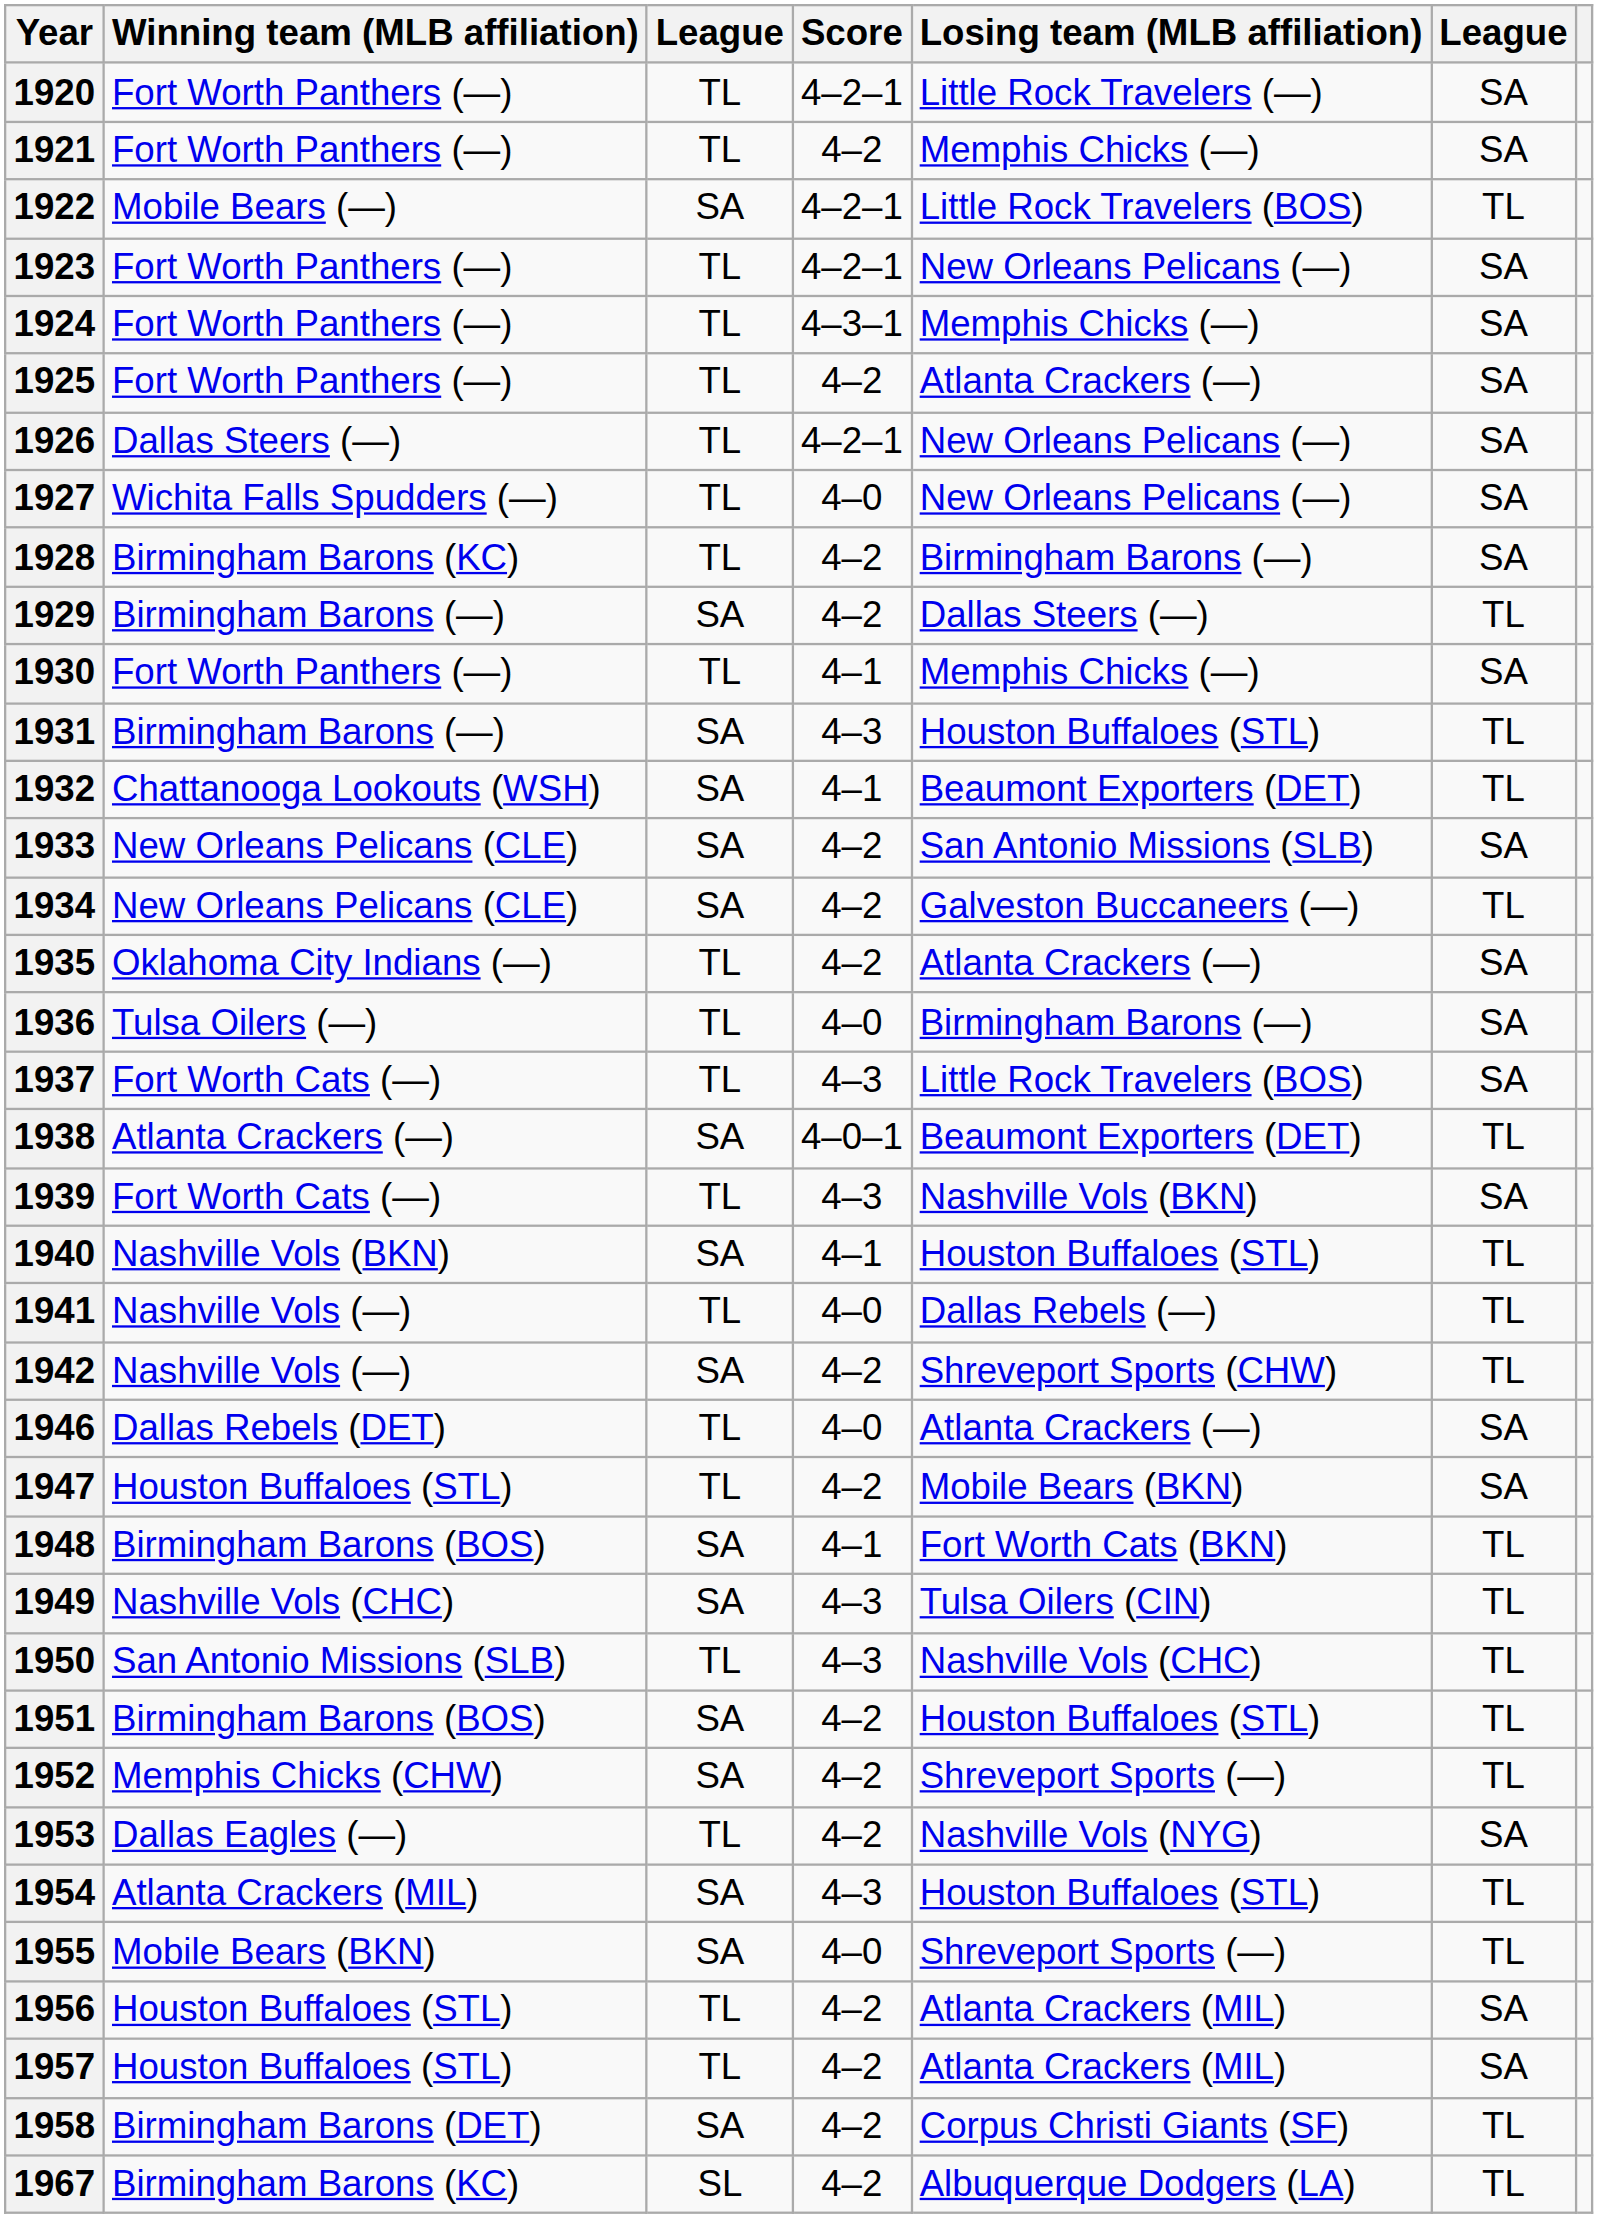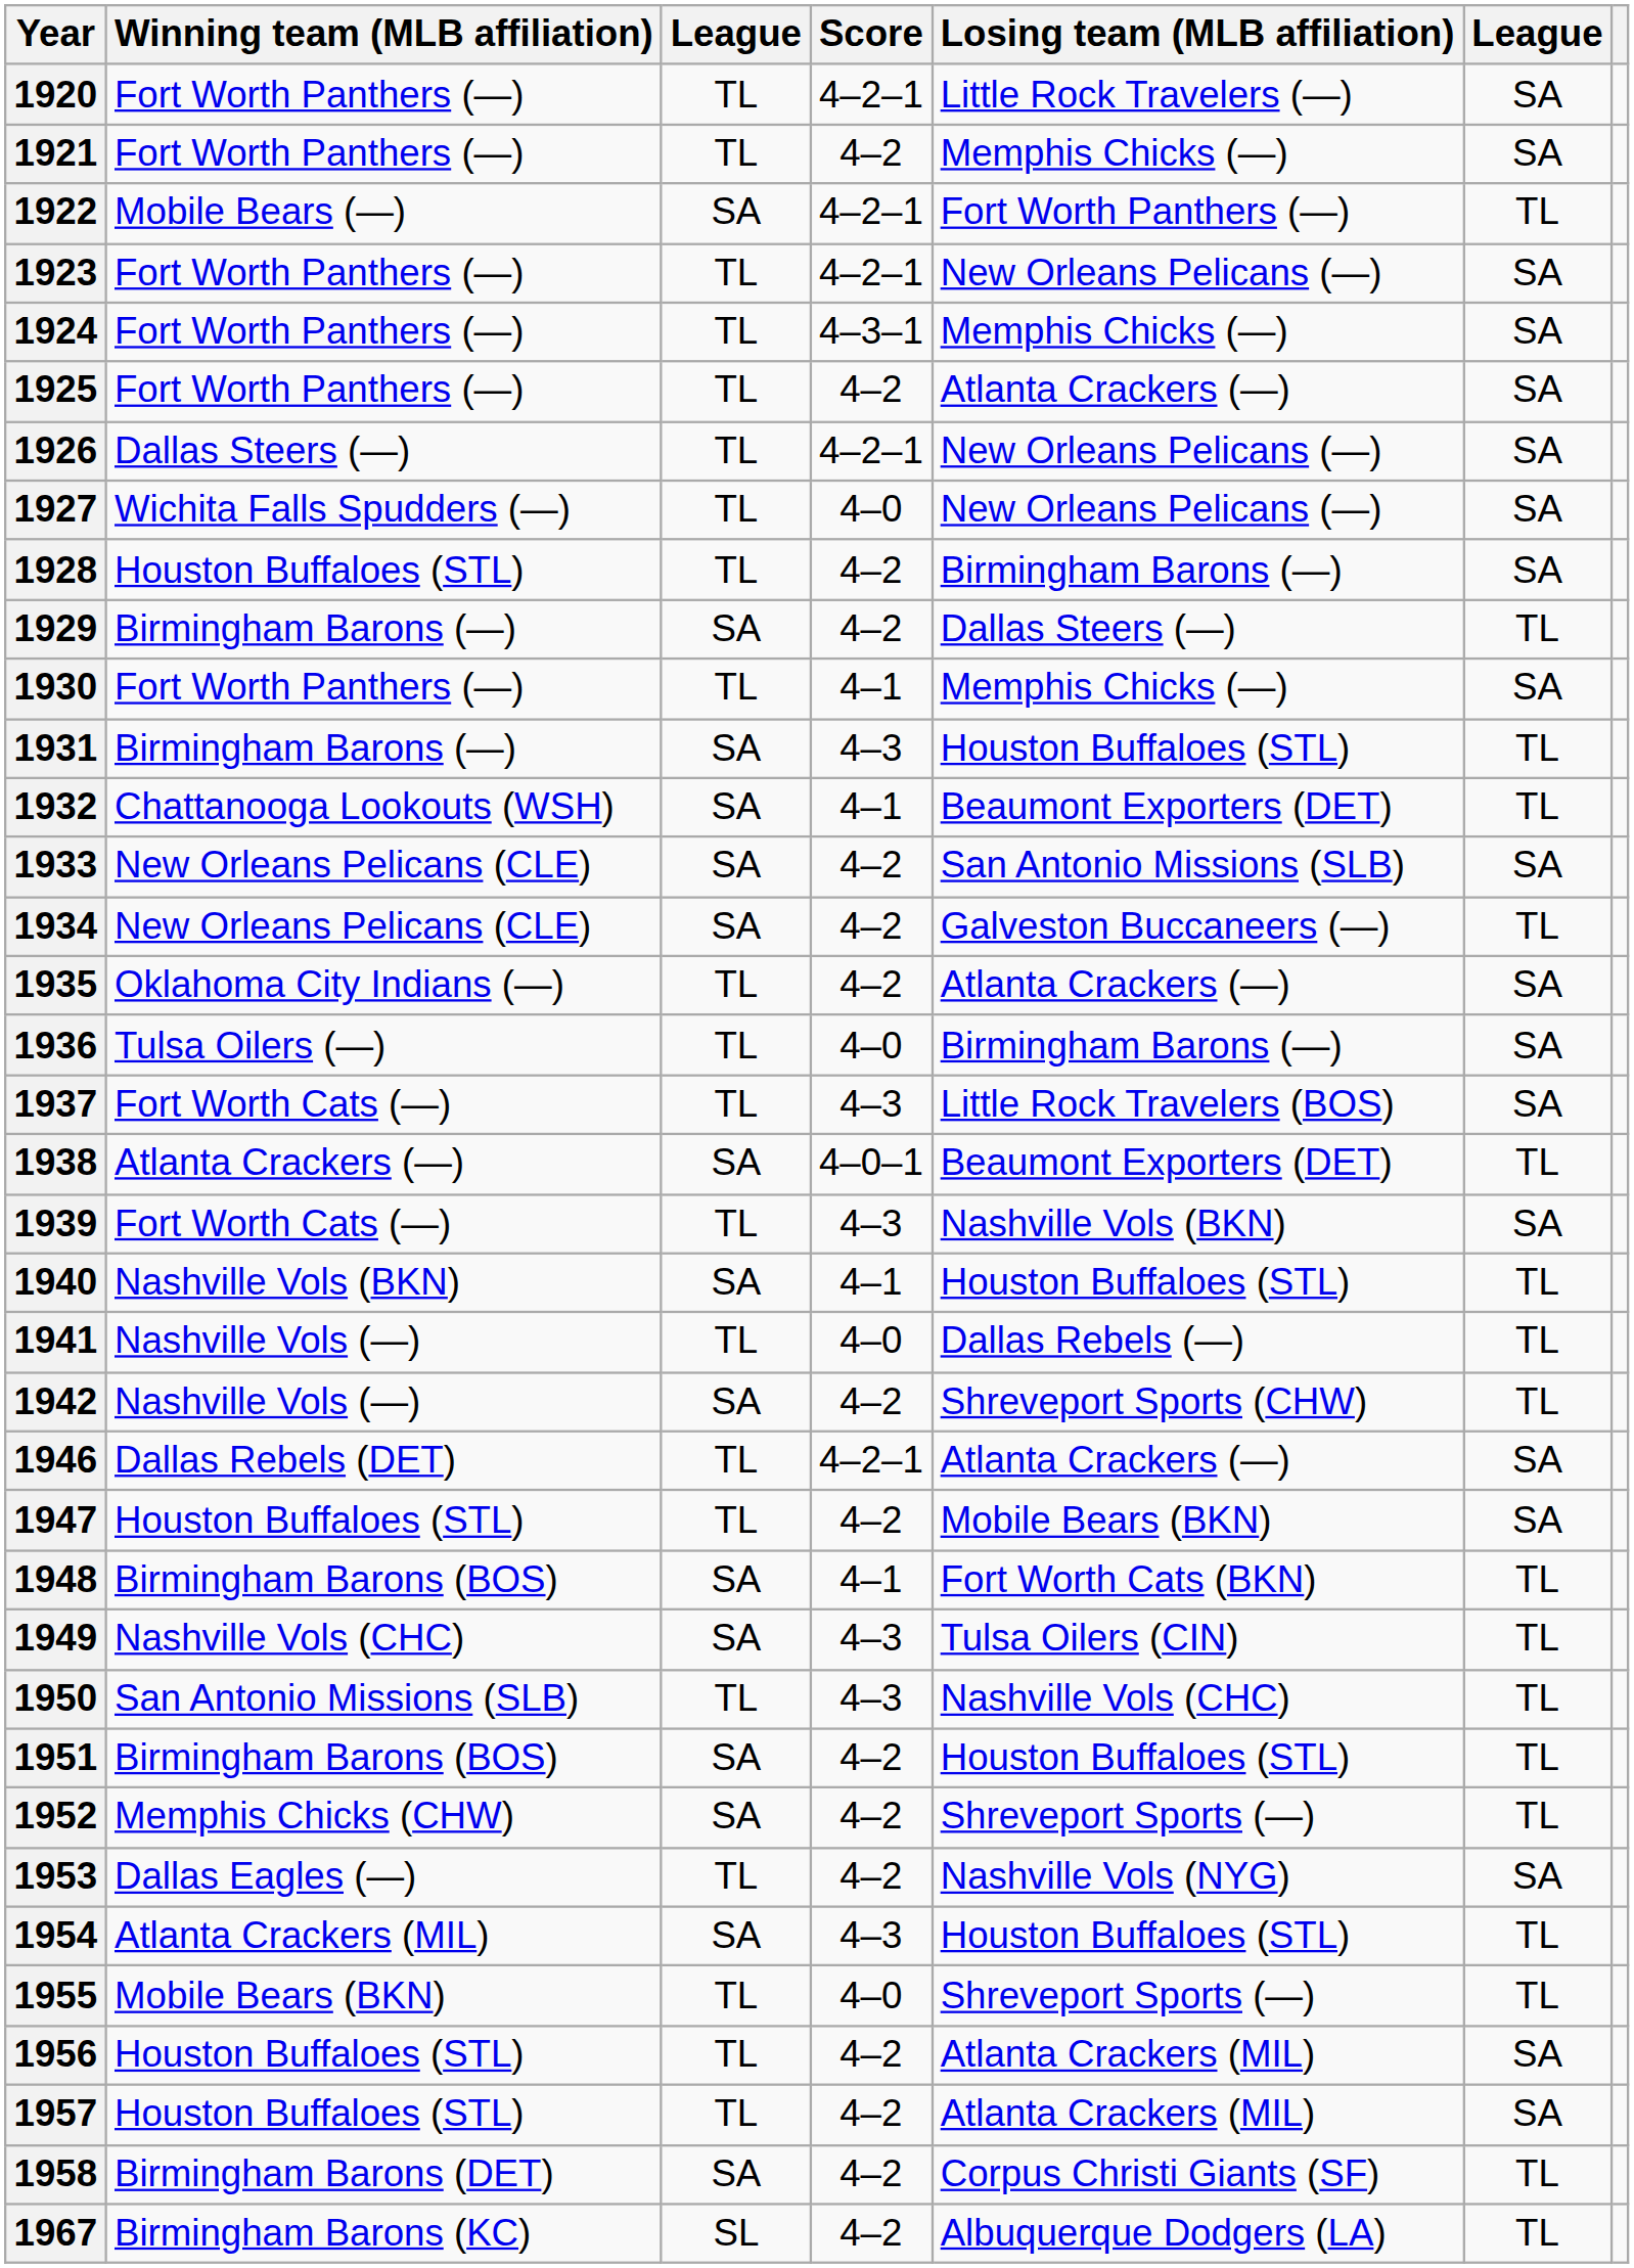1922 | Losing team (MLB affiliation): Little Rock Travelers (BOS) -> Fort Worth Panthers (—)
1928 | Winning team (MLB affiliation): Birmingham Barons (KC) -> Houston Buffaloes (STL)
1946 | Score: 4–0 -> 4–2–1
1955 | column 3: SA -> TL
